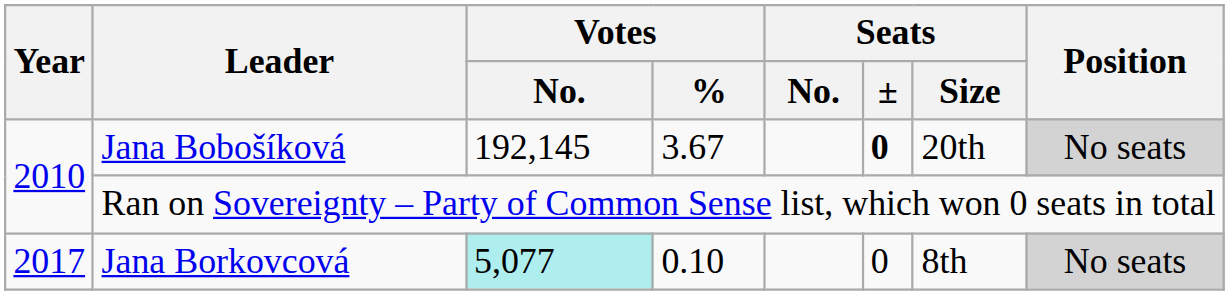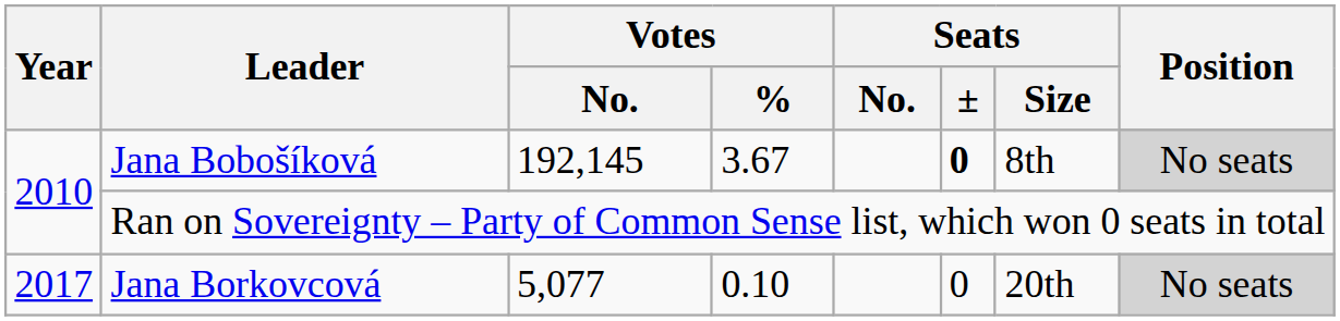Jana Bobošíková | Seats / Size: 20th -> 8th
Jana Borkovcová | Votes / No.: paleturquoise background -> no background
Jana Borkovcová | Seats / Size: 8th -> 20th
